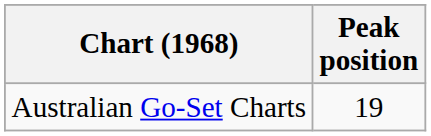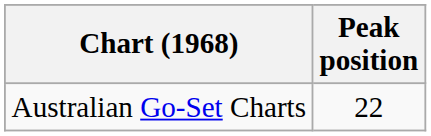Australian Go-Set Charts | Peak position: 19 -> 22
